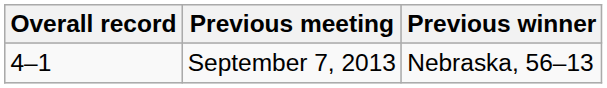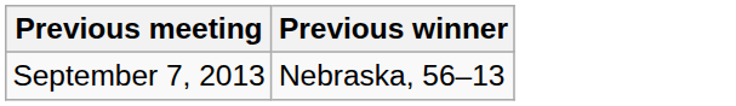- column: Overall record | 4–1
